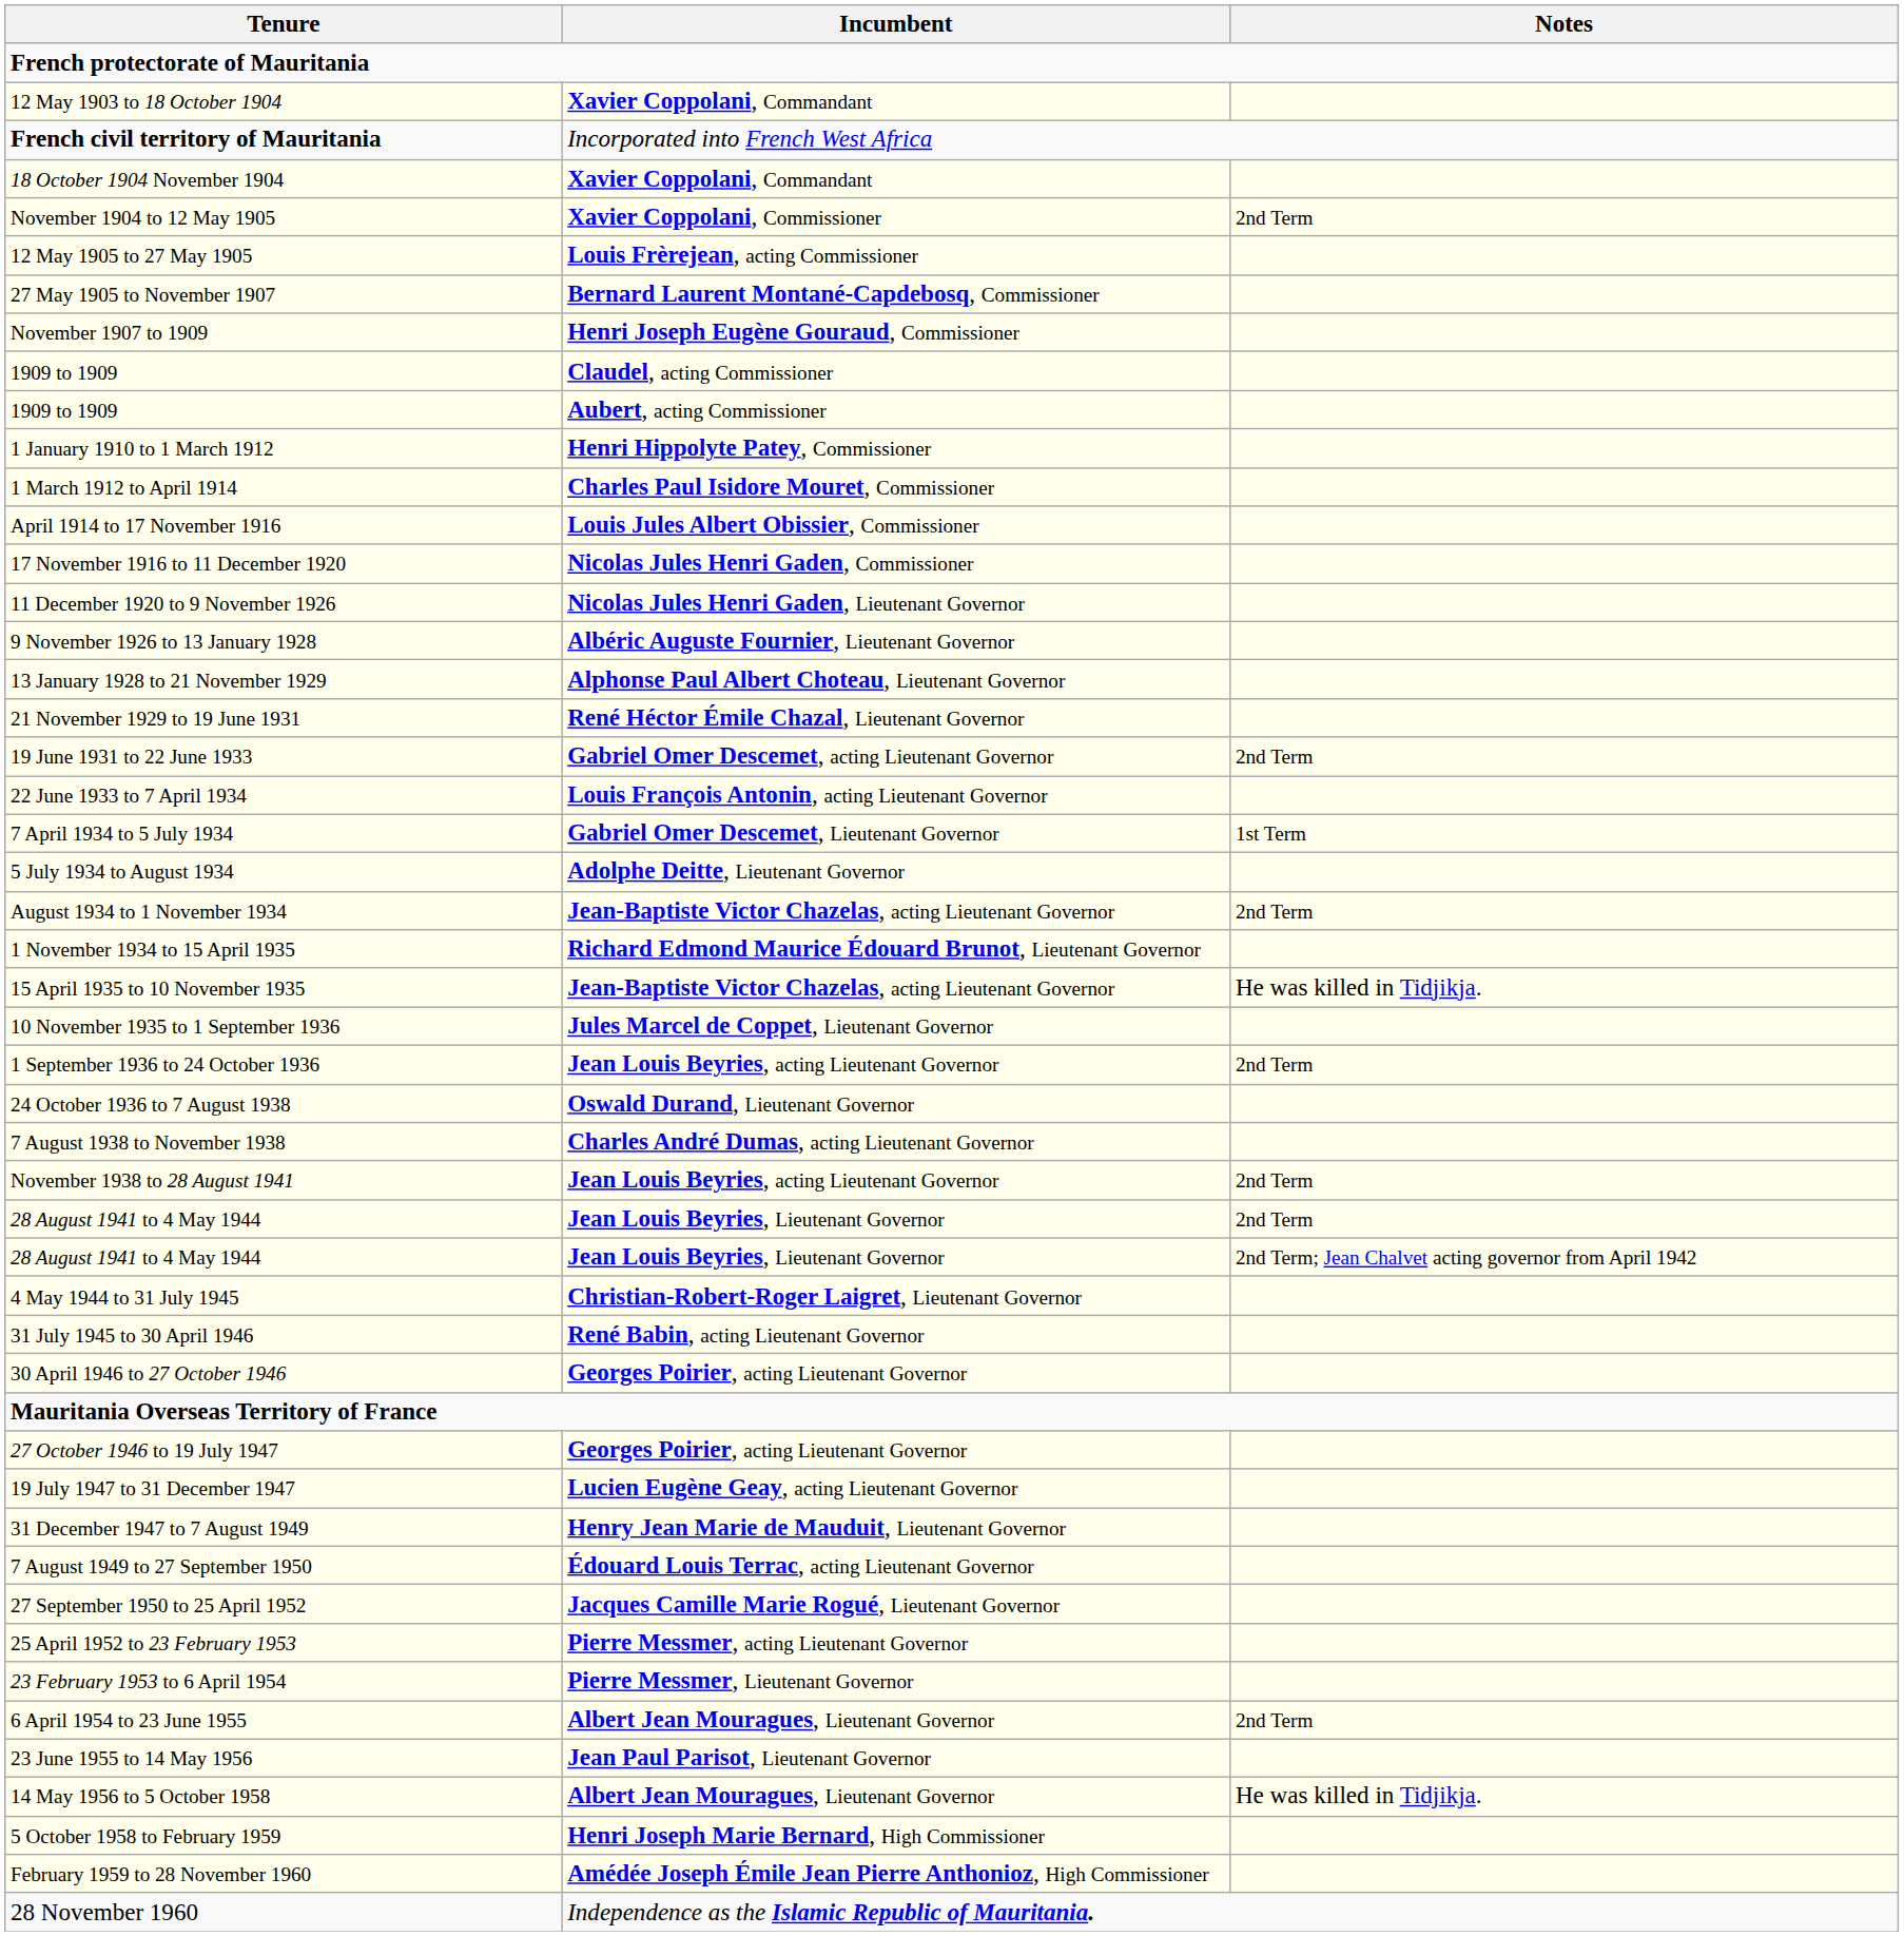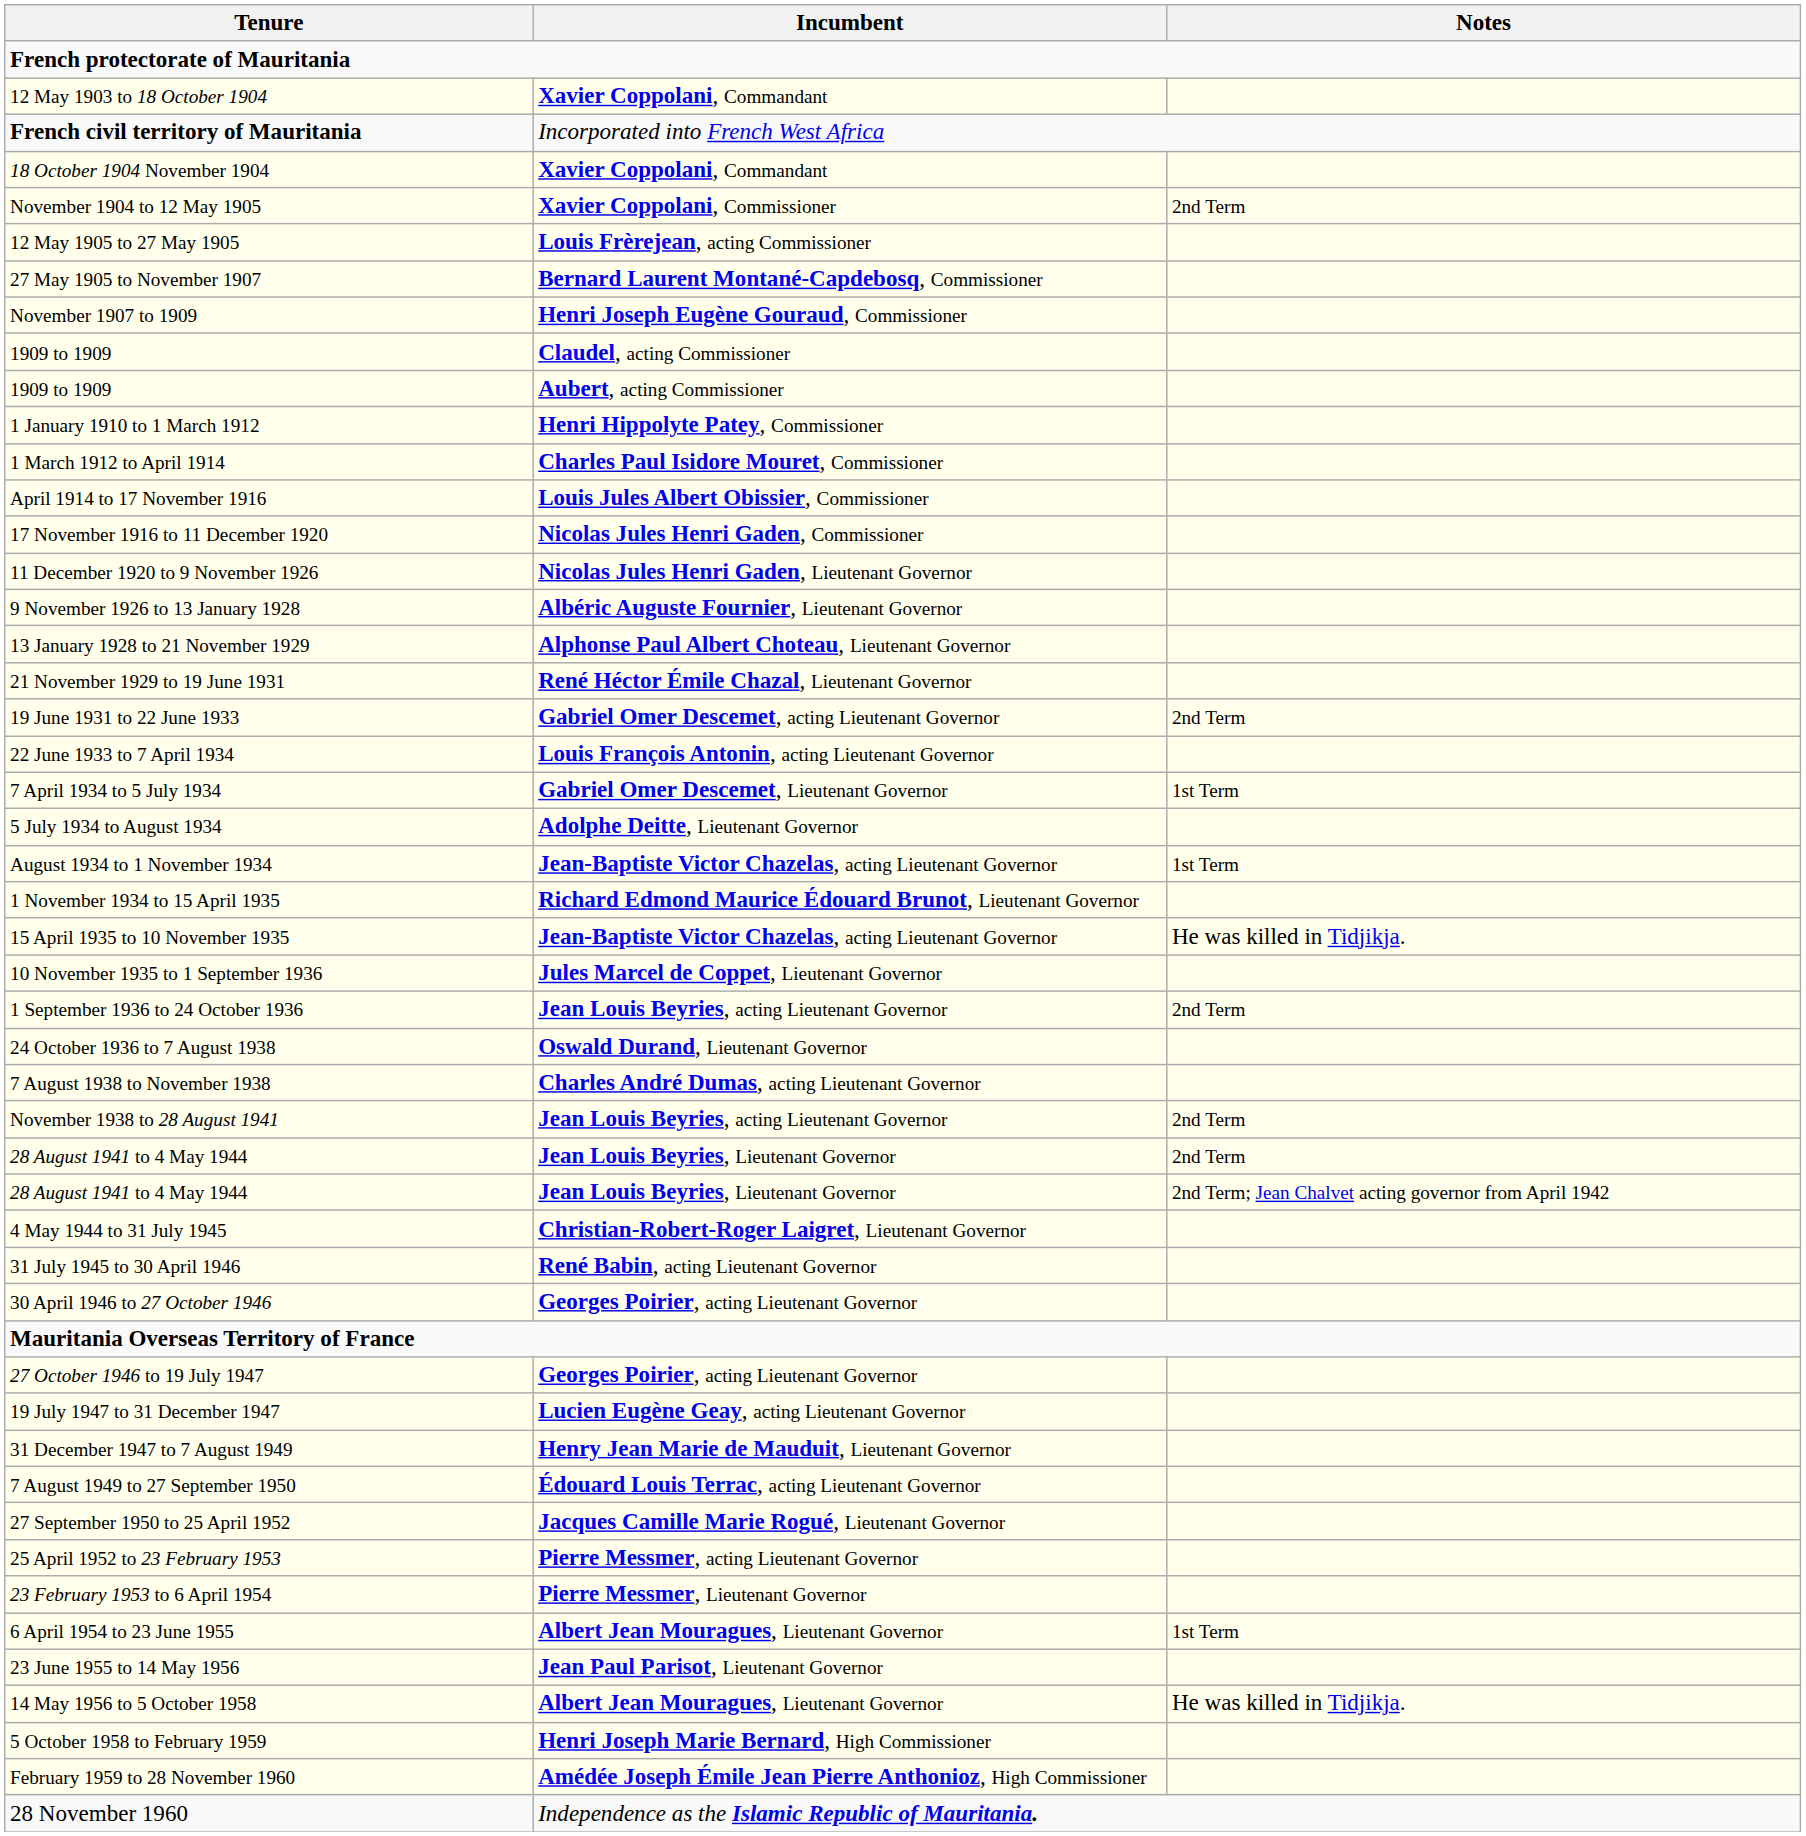August 1934 to 1 November 1934 | Notes: 2nd Term -> 1st Term
6 April 1954 to 23 June 1955 | Notes: 2nd Term -> 1st Term
